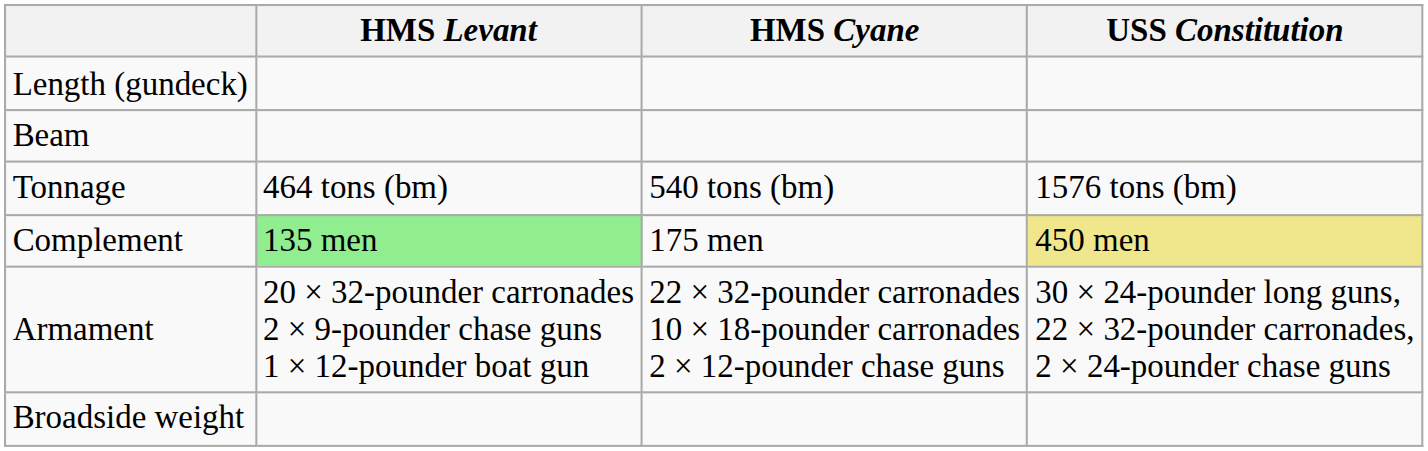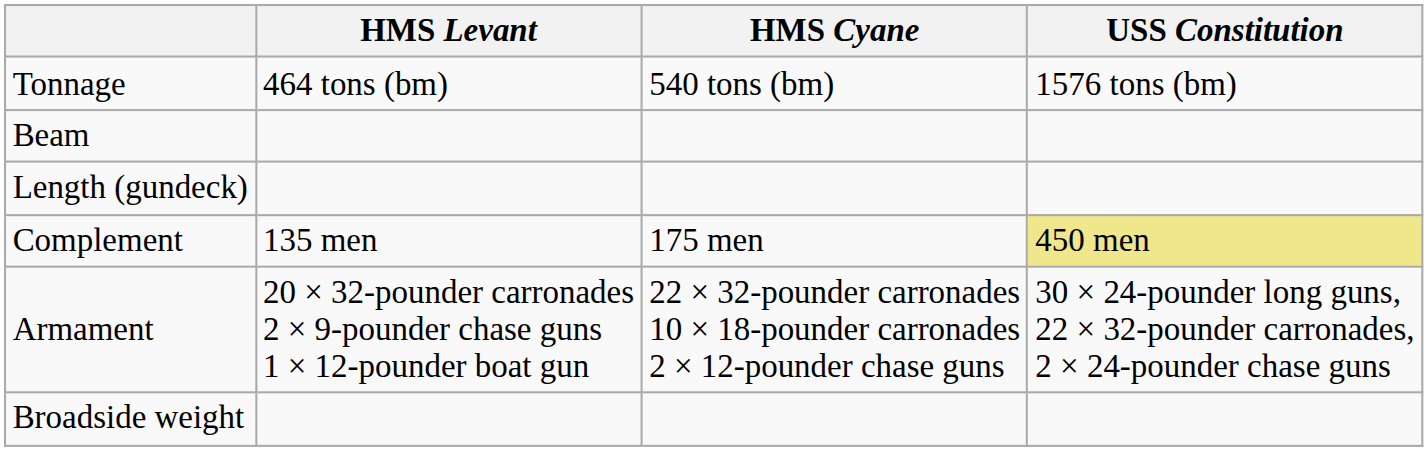rows swapped: Length (gundeck) <-> Tonnage
Complement | HMS Levant: lightgreen background -> no background
